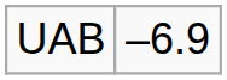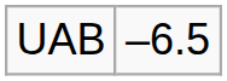UAB | column 2: –6.9 -> –6.5
